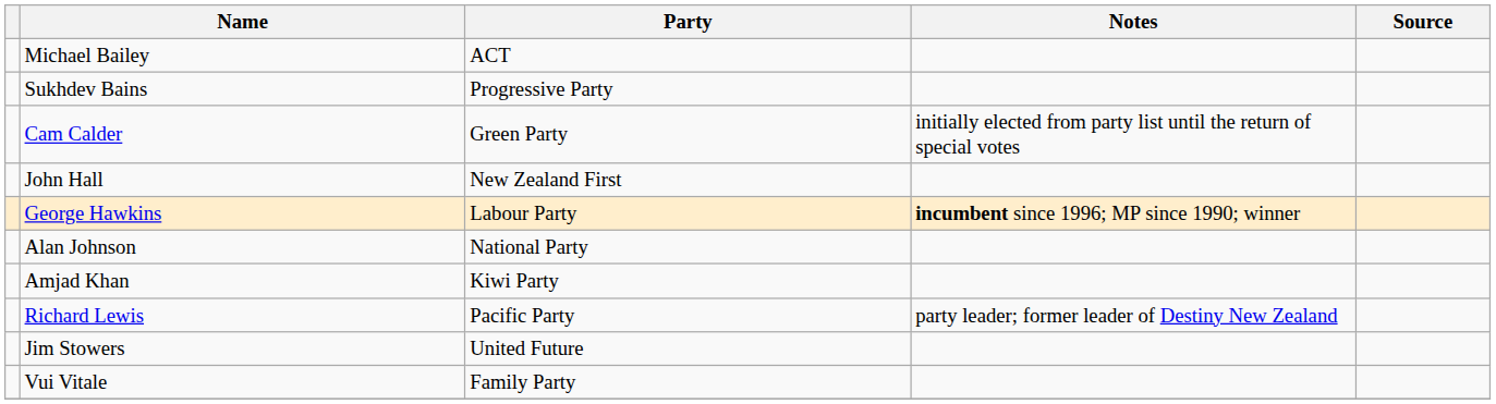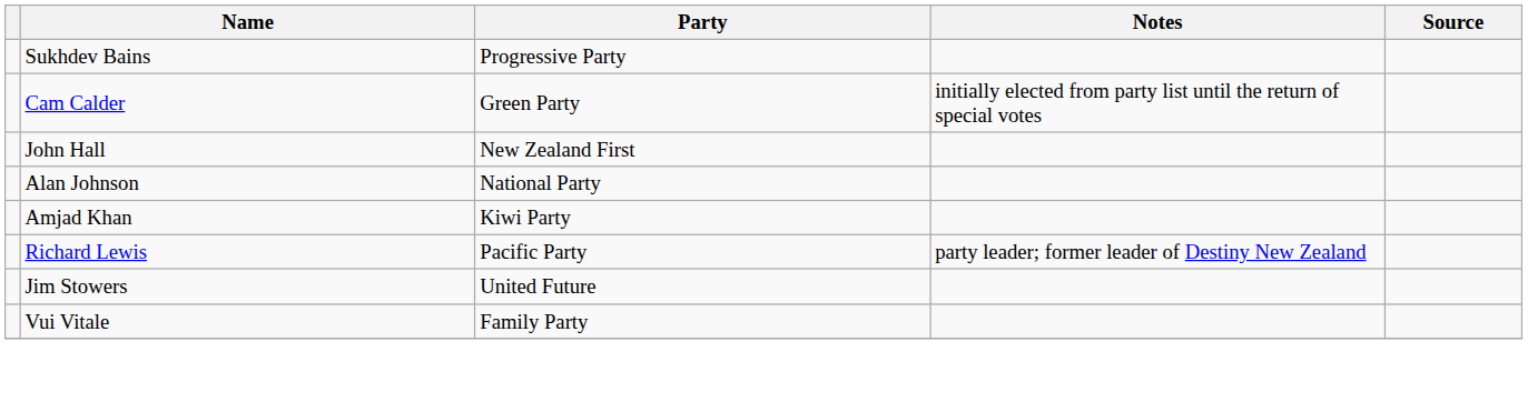- row: Michael Bailey | ACT
- row: George Hawkins | Labour Party | incumbent since 1996; MP since 1990; winner
